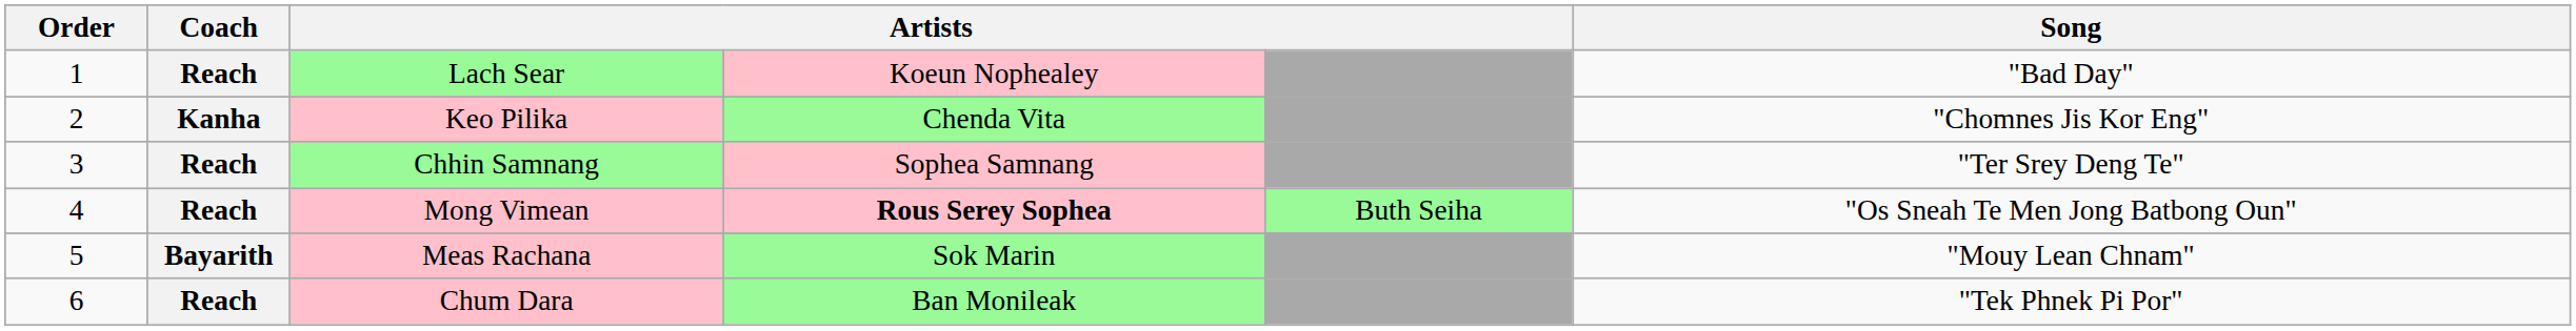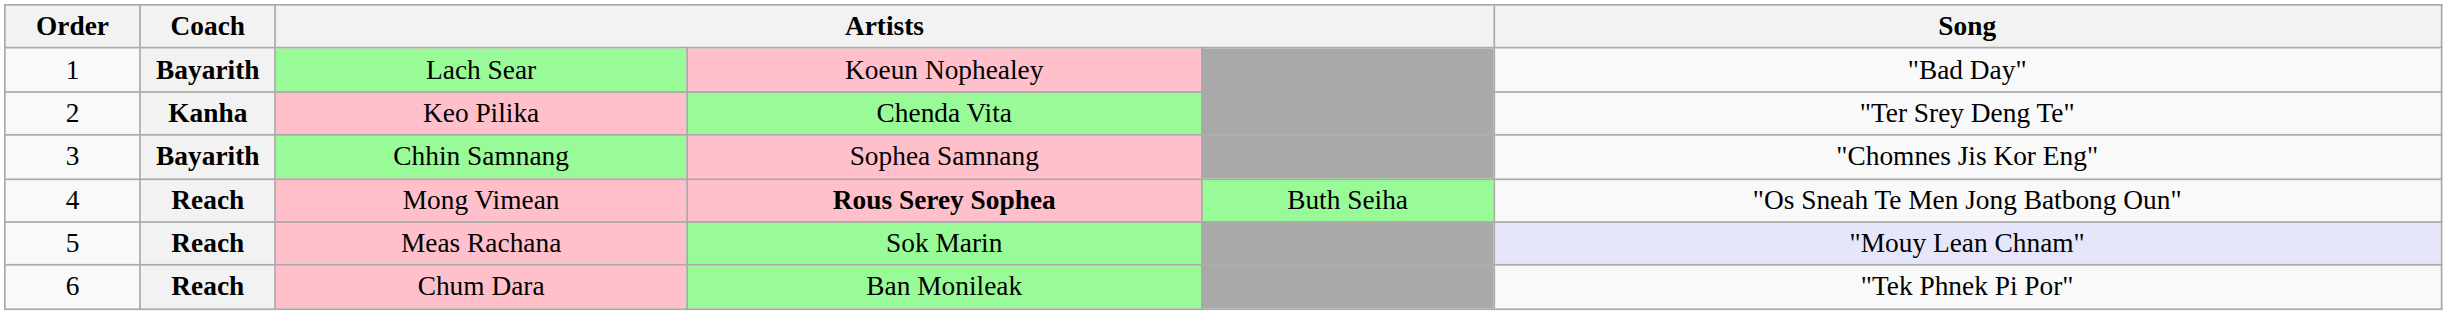Lach Sear | Coach: Reach -> Bayarith
Keo Pilika | Song: "Chomnes Jis Kor Eng" -> "Ter Srey Deng Te"
Chhin Samnang | Coach: Reach -> Bayarith
Chhin Samnang | Song: "Ter Srey Deng Te" -> "Chomnes Jis Kor Eng"
Meas Rachana | Coach: Bayarith -> Reach
Meas Rachana | Song: no background -> lavender background
